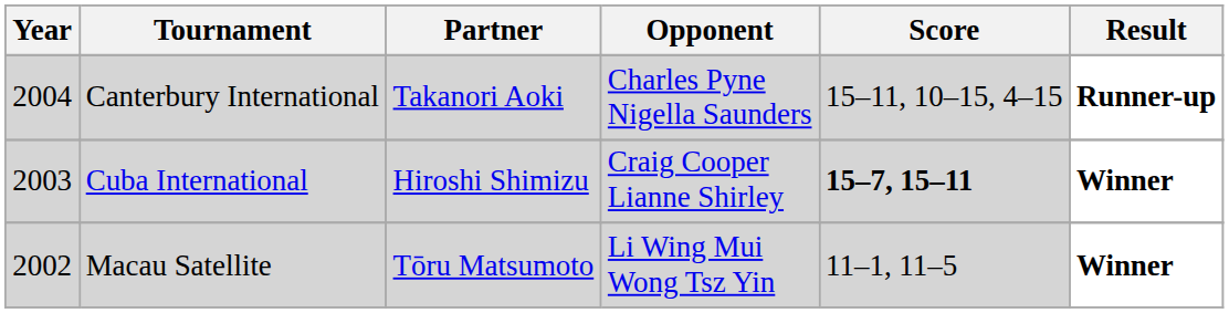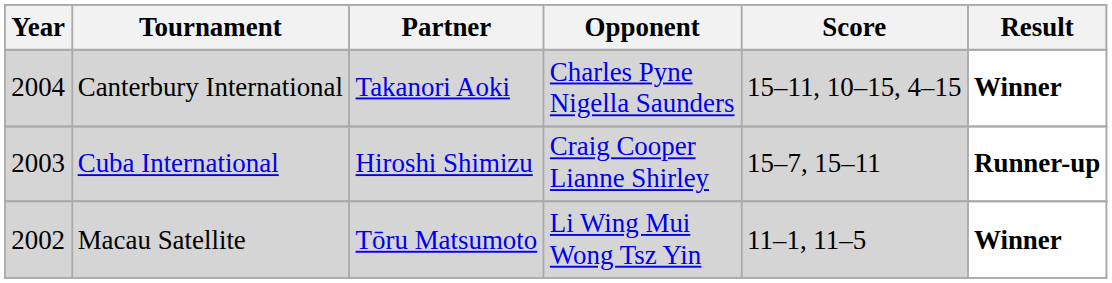Canterbury International | Result: Runner-up -> Winner
Cuba International | Score: bold -> normal
Cuba International | Result: Winner -> Runner-up
